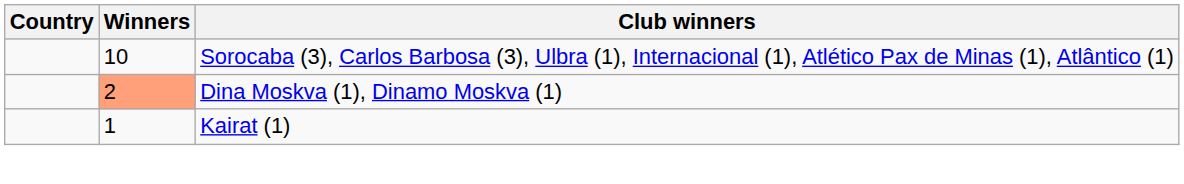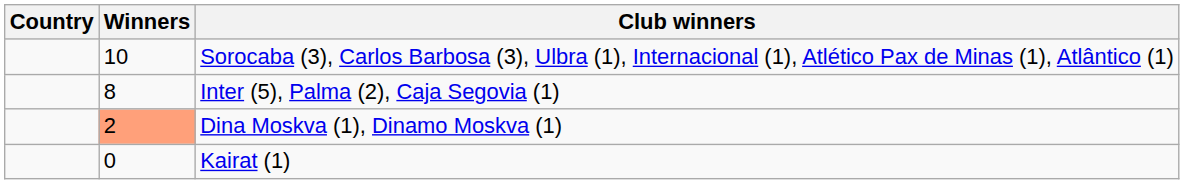+ row: 8 | Inter (5), Palma (2), Caja Segovia (1)
Kairat (1) | Winners: 1 -> 0
